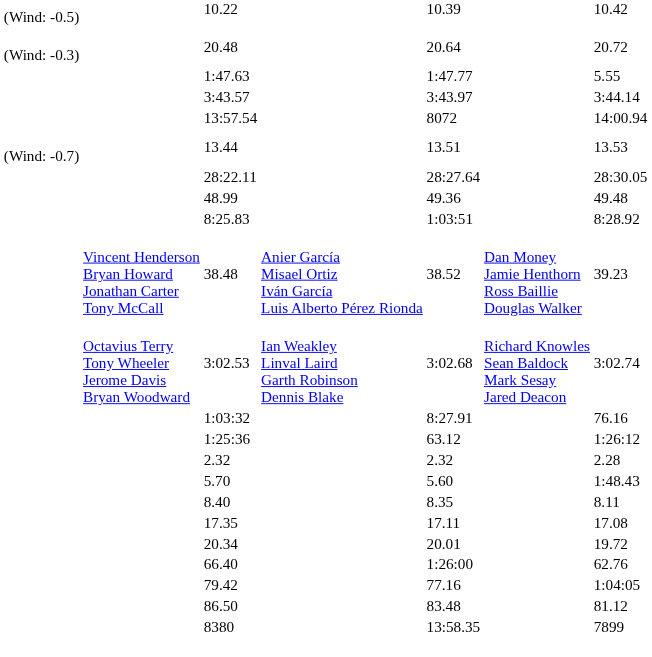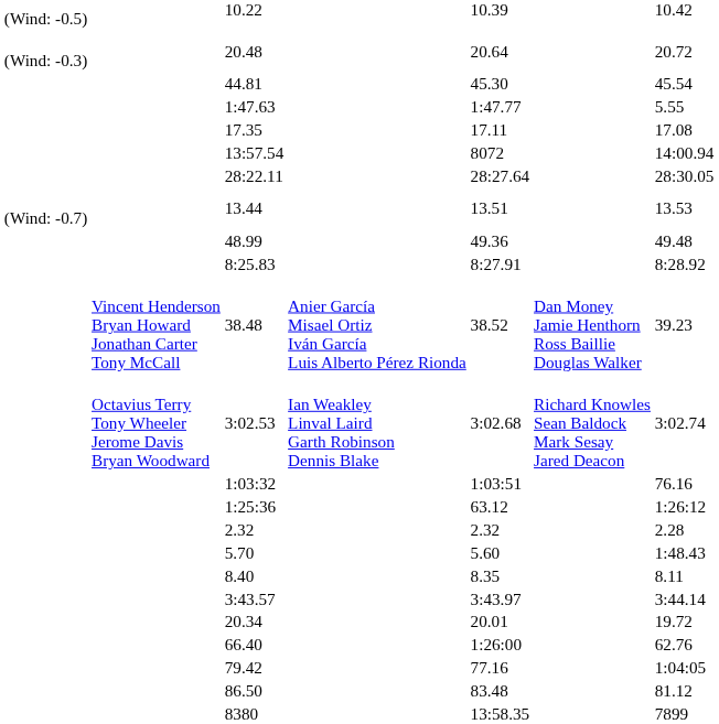+ row: 44.81 | 45.30 | 45.54
rows swapped: 3:43.57 <-> 17.35
rows swapped: 28:22.11 <-> 13.44
8:25.83 | column 5: 1:03:51 -> 8:27.91
1:03:32 | column 5: 8:27.91 -> 1:03:51
